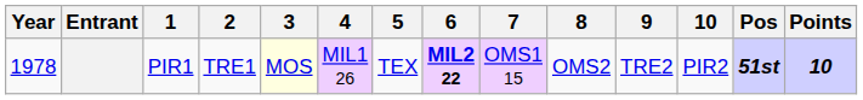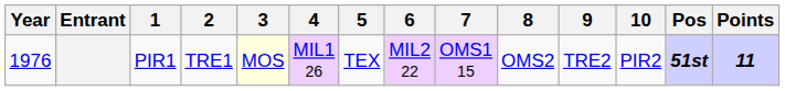PIR1 | Year: 1978 -> 1976
PIR1 | 6: bold -> normal
PIR1 | Points: 10 -> 11
